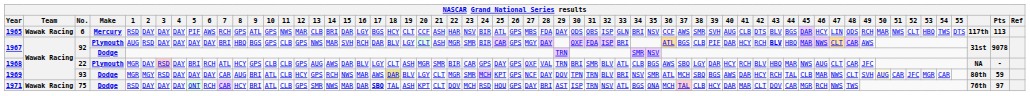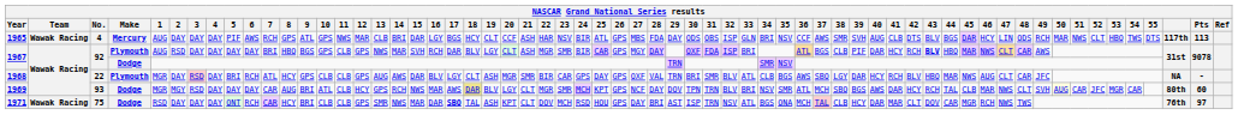1965 | No.: 6 -> 4
1965 | 1: RSD -> AUG
1969 | Pts: 59 -> 60
1971 | 10: ATL -> CLB
